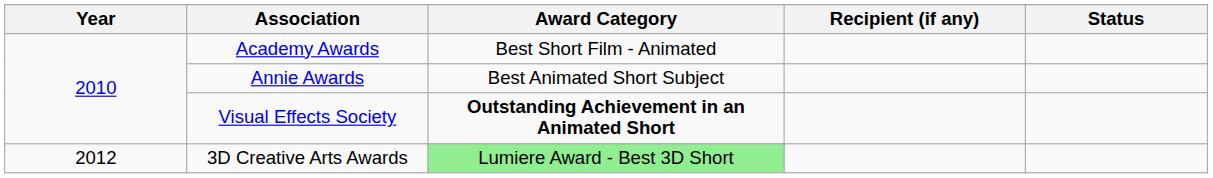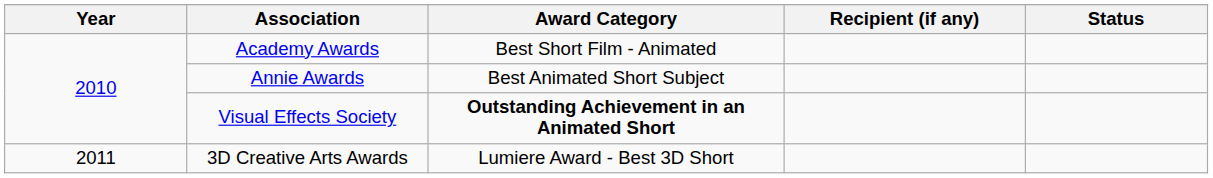3D Creative Arts Awards | Year: 2012 -> 2011
3D Creative Arts Awards | Award Category: lightgreen background -> no background
